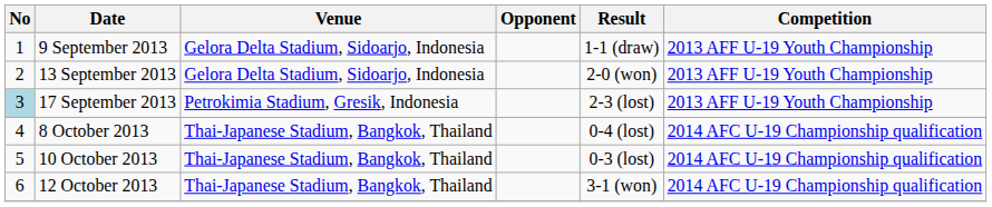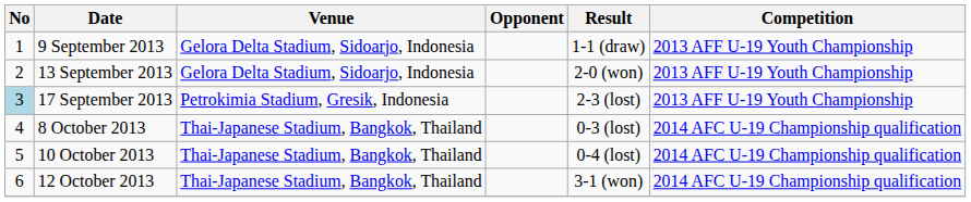8 October 2013 | Result: 0-4 (lost) -> 0-3 (lost)
10 October 2013 | Result: 0-3 (lost) -> 0-4 (lost)
